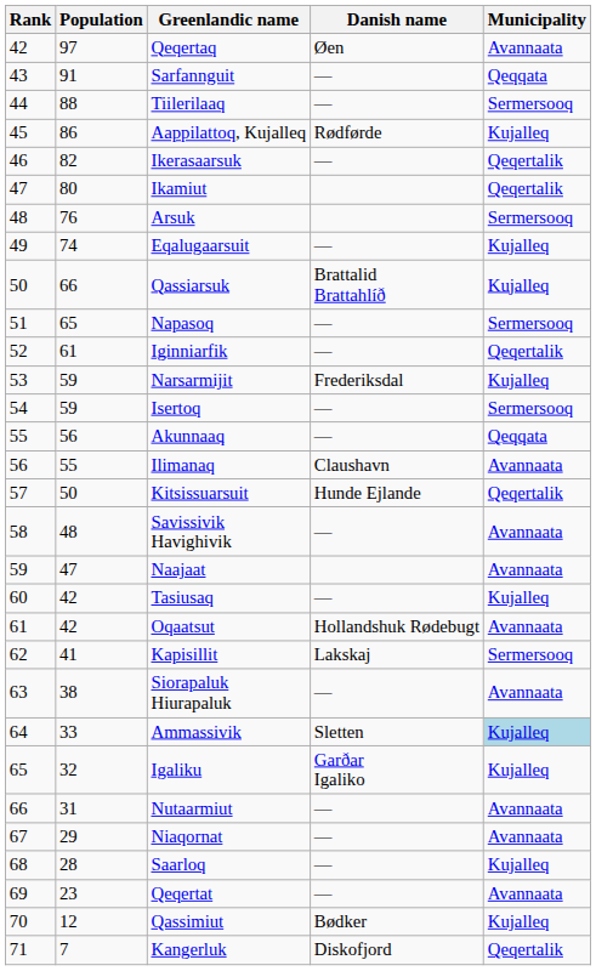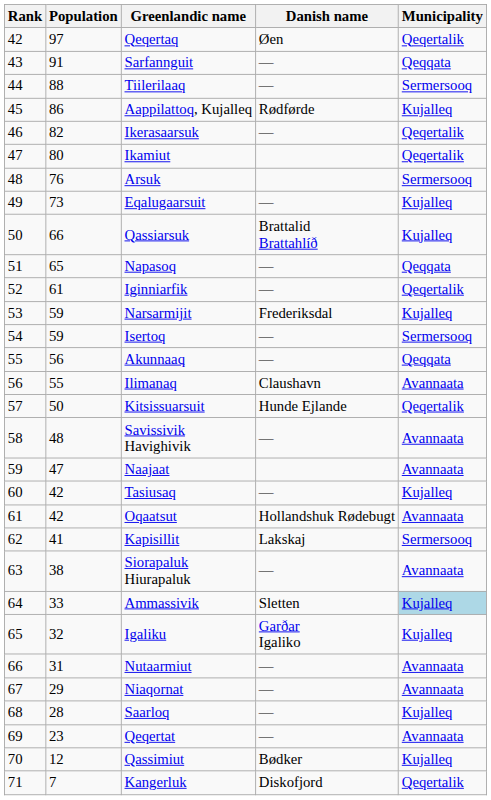Qeqertaq | Municipality: Avannaata -> Qeqertalik
Eqalugaarsuit | Population: 74 -> 73
Napasoq | Municipality: Sermersooq -> Qeqqata
